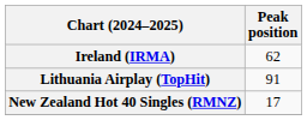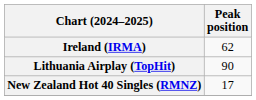Lithuania Airplay (TopHit) | Peak position: 91 -> 90
